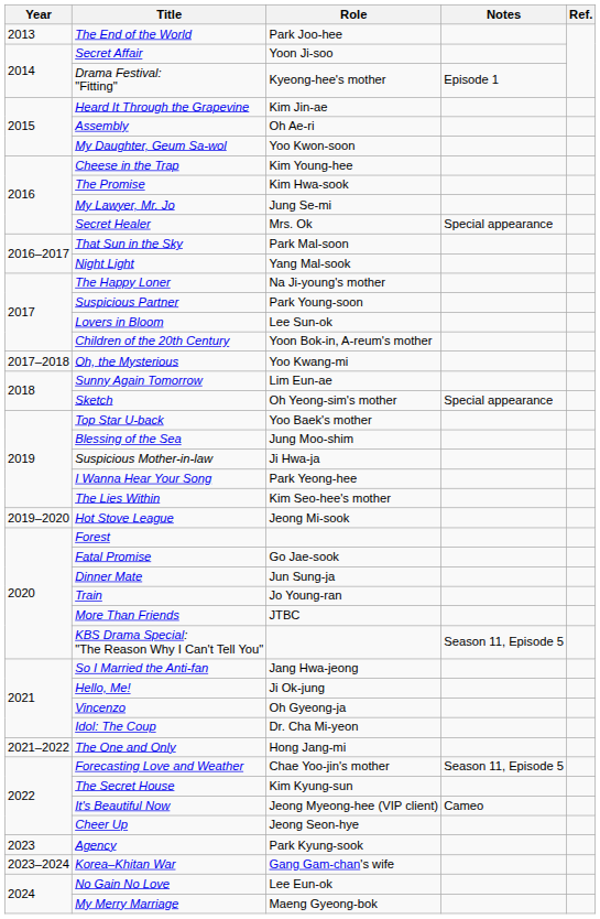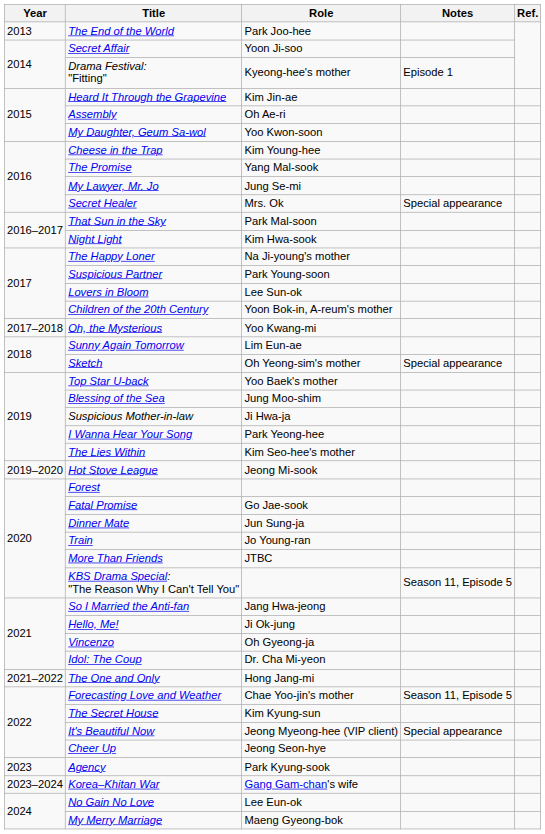The Promise | Role: Kim Hwa-sook -> Yang Mal-sook
Night Light | Role: Yang Mal-sook -> Kim Hwa-sook
It's Beautiful Now | Notes: Cameo -> Special appearance
